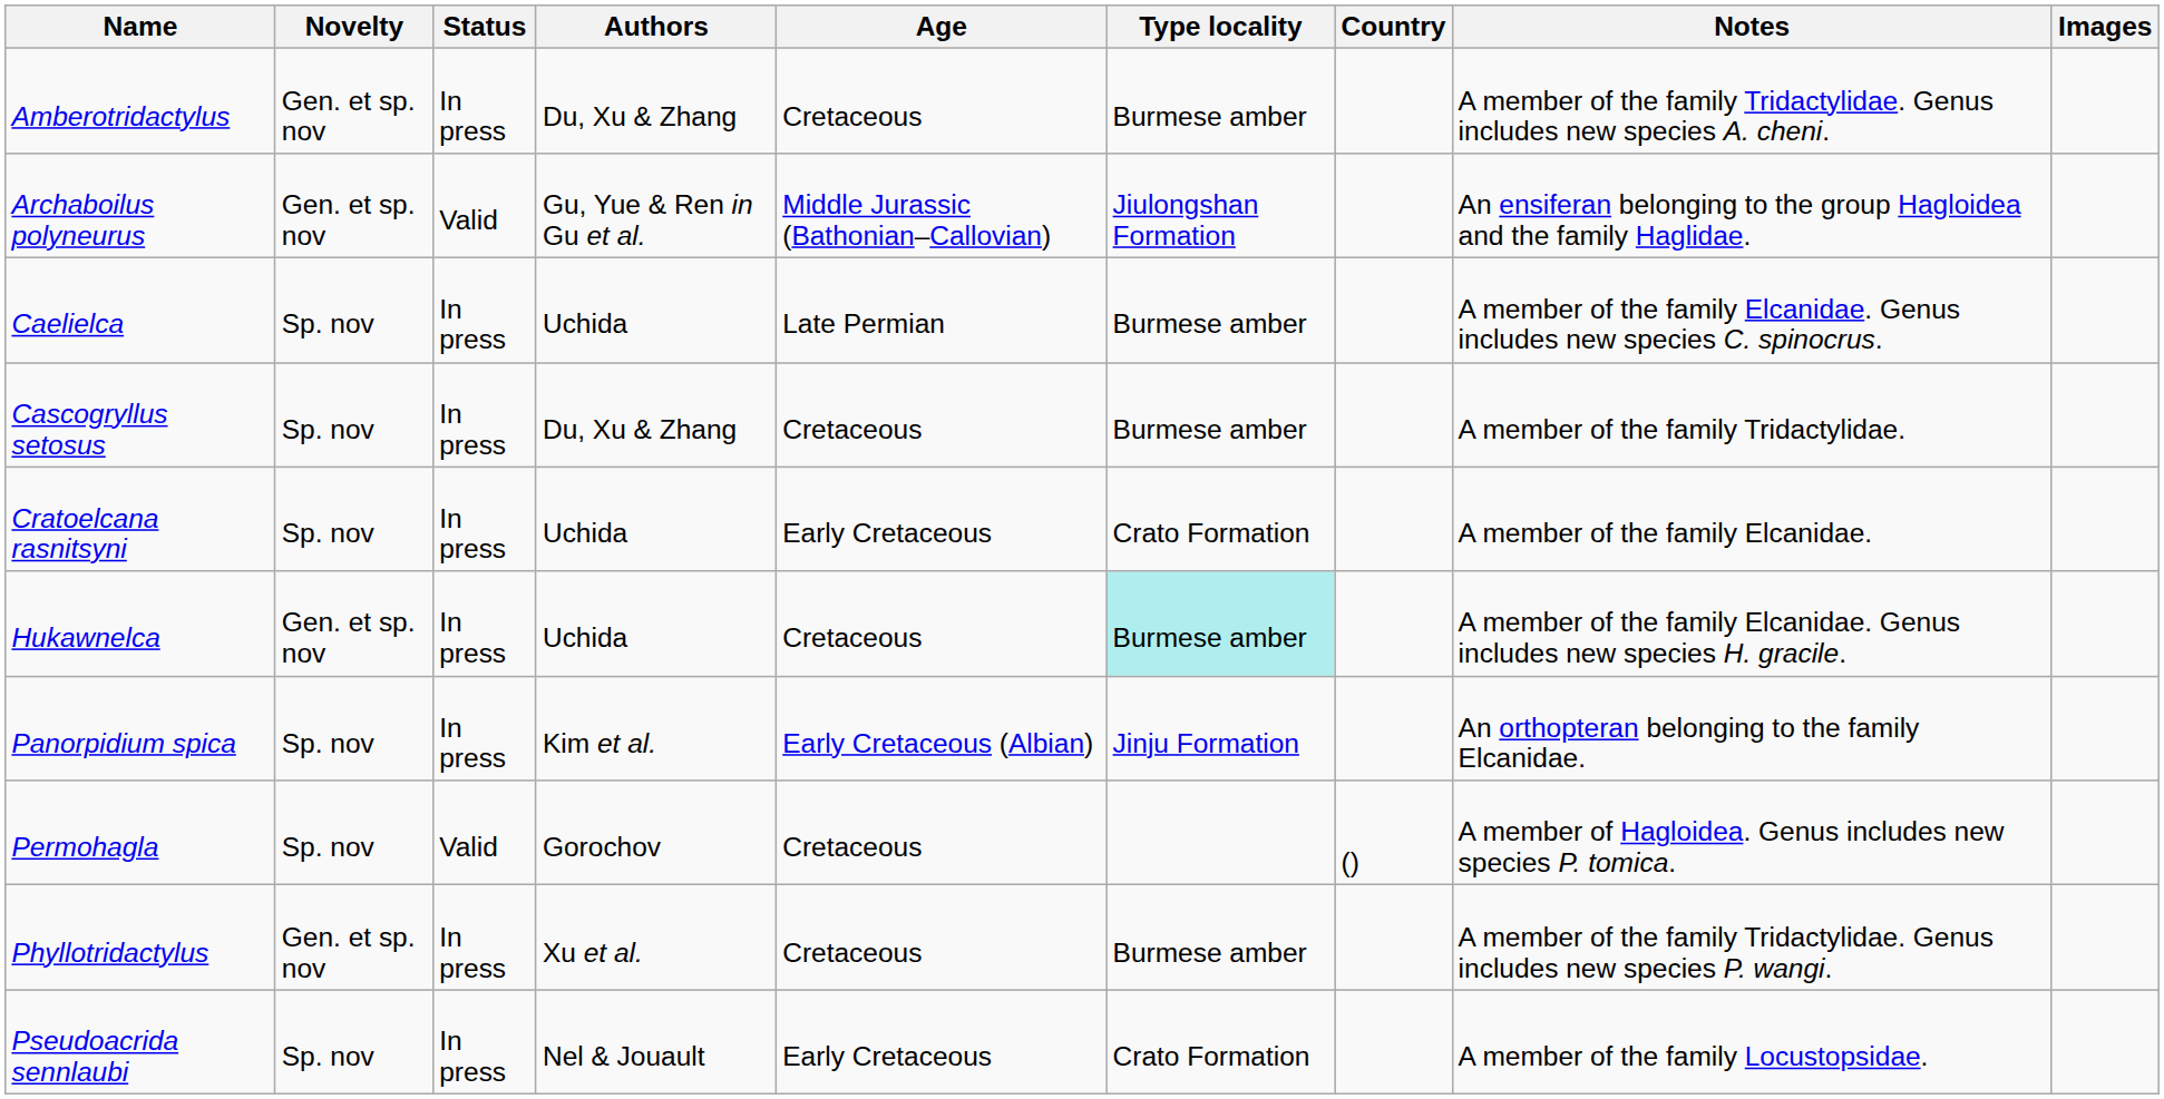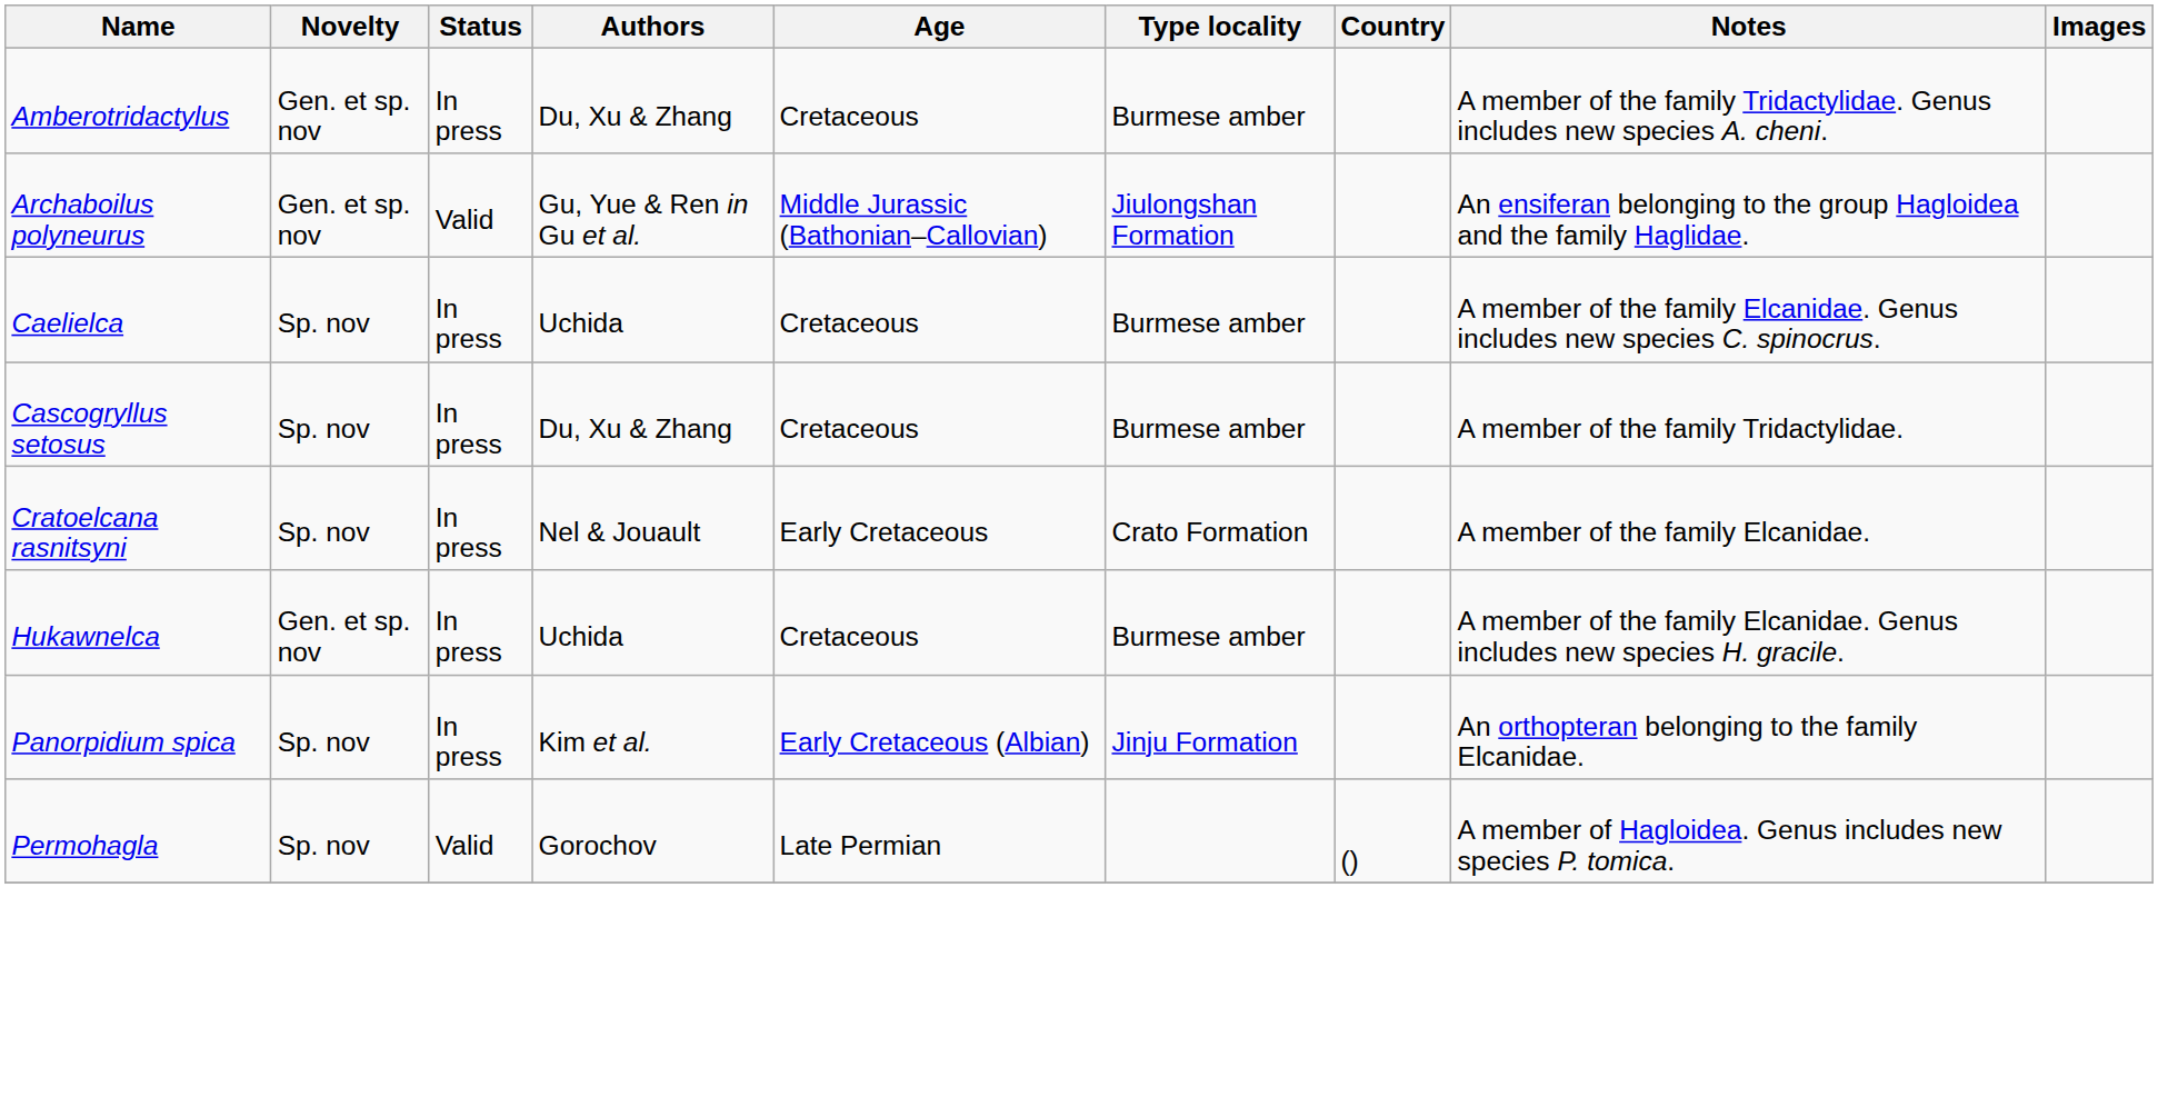Caelielca | Age: Late Permian -> Cretaceous
Cratoelcana rasnitsyni | Authors: Uchida -> Nel & Jouault
Hukawnelca | Type locality: paleturquoise background -> no background
Permohagla | Age: Cretaceous -> Late Permian
- row: Phyllotridactylus | Gen. et sp. nov | In press | Xu et al. | Cretaceous | Burmese amber | A member of the family Tridactylidae. Genus includes new species P. wangi.
- row: Pseudoacrida sennlaubi | Sp. nov | In press | Nel & Jouault | Early Cretaceous | Crato Formation | A member of the family Locustopsidae.
